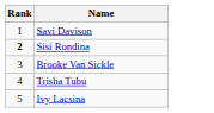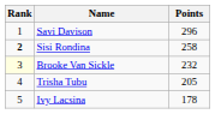+ column: Points | 296 | 258 | 232 | 205 | 178
Brooke Van Sickle | Rank: no background -> lightyellow background
